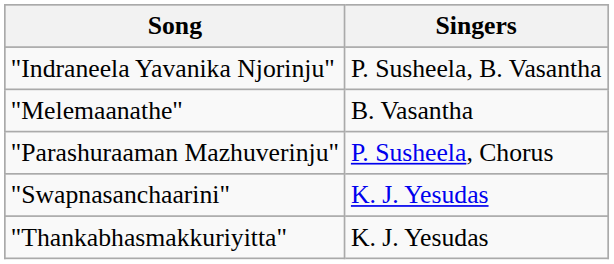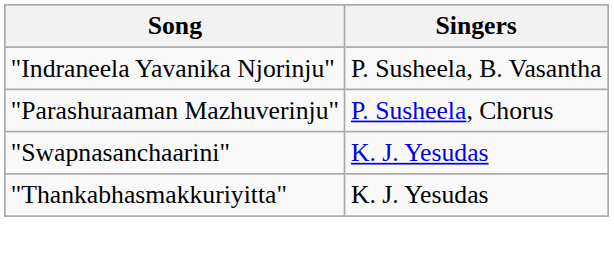- row: "Melemaanathe" | B. Vasantha
